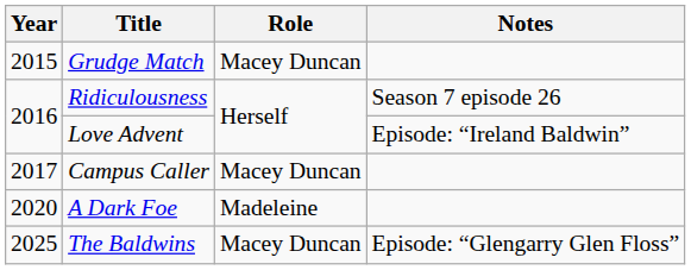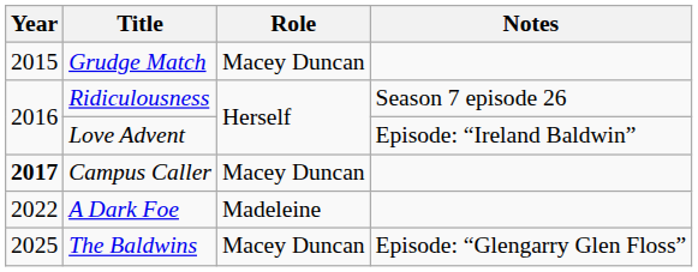Campus Caller | Year: normal -> bold
A Dark Foe | Year: 2020 -> 2022
